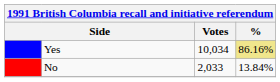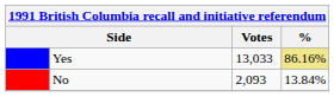Yes | Votes: 10,034 -> 13,033
No | Votes: 2,033 -> 2,093
